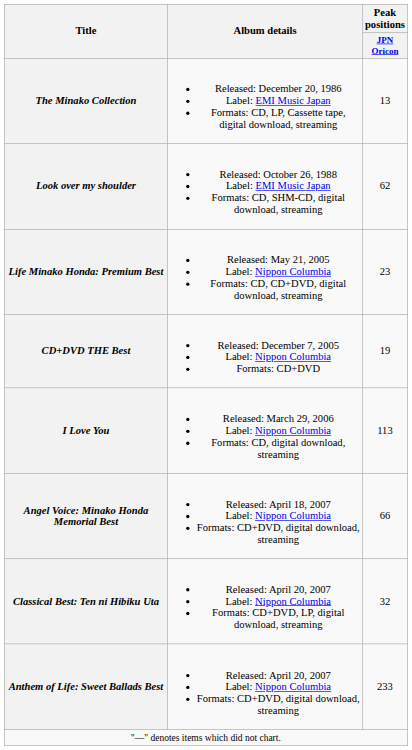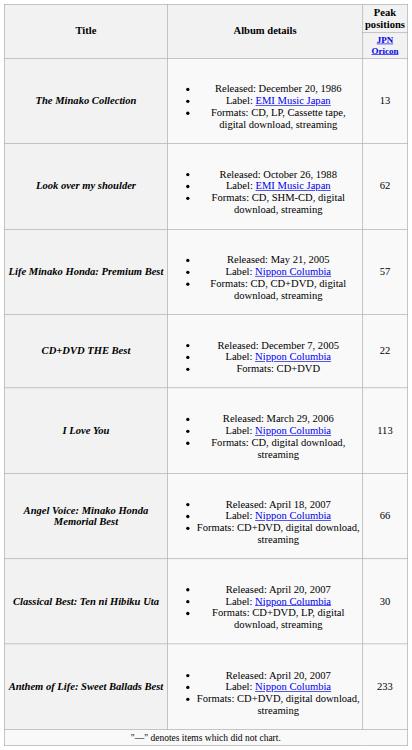Life Minako Honda: Premium Best | Peak positions / JPN Oricon: 23 -> 57
CD+DVD THE Best | Peak positions / JPN Oricon: 19 -> 22
Classical Best: Ten ni Hibiku Uta | Peak positions / JPN Oricon: 32 -> 30
